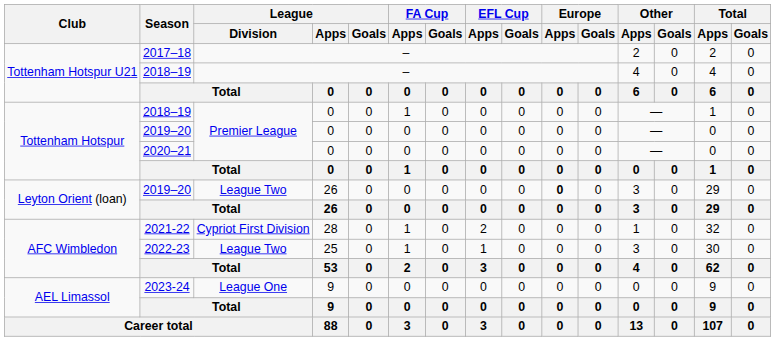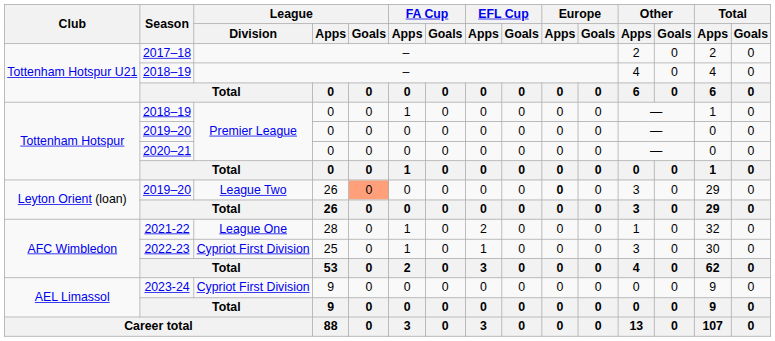2019–20 / 26 | League / Goals: no background -> lightsalmon background
2021-22 | League / Division: Cypriot First Division -> League One
2022-23 | League / Division: League Two -> Cypriot First Division
2023-24 | League / Division: League One -> Cypriot First Division
